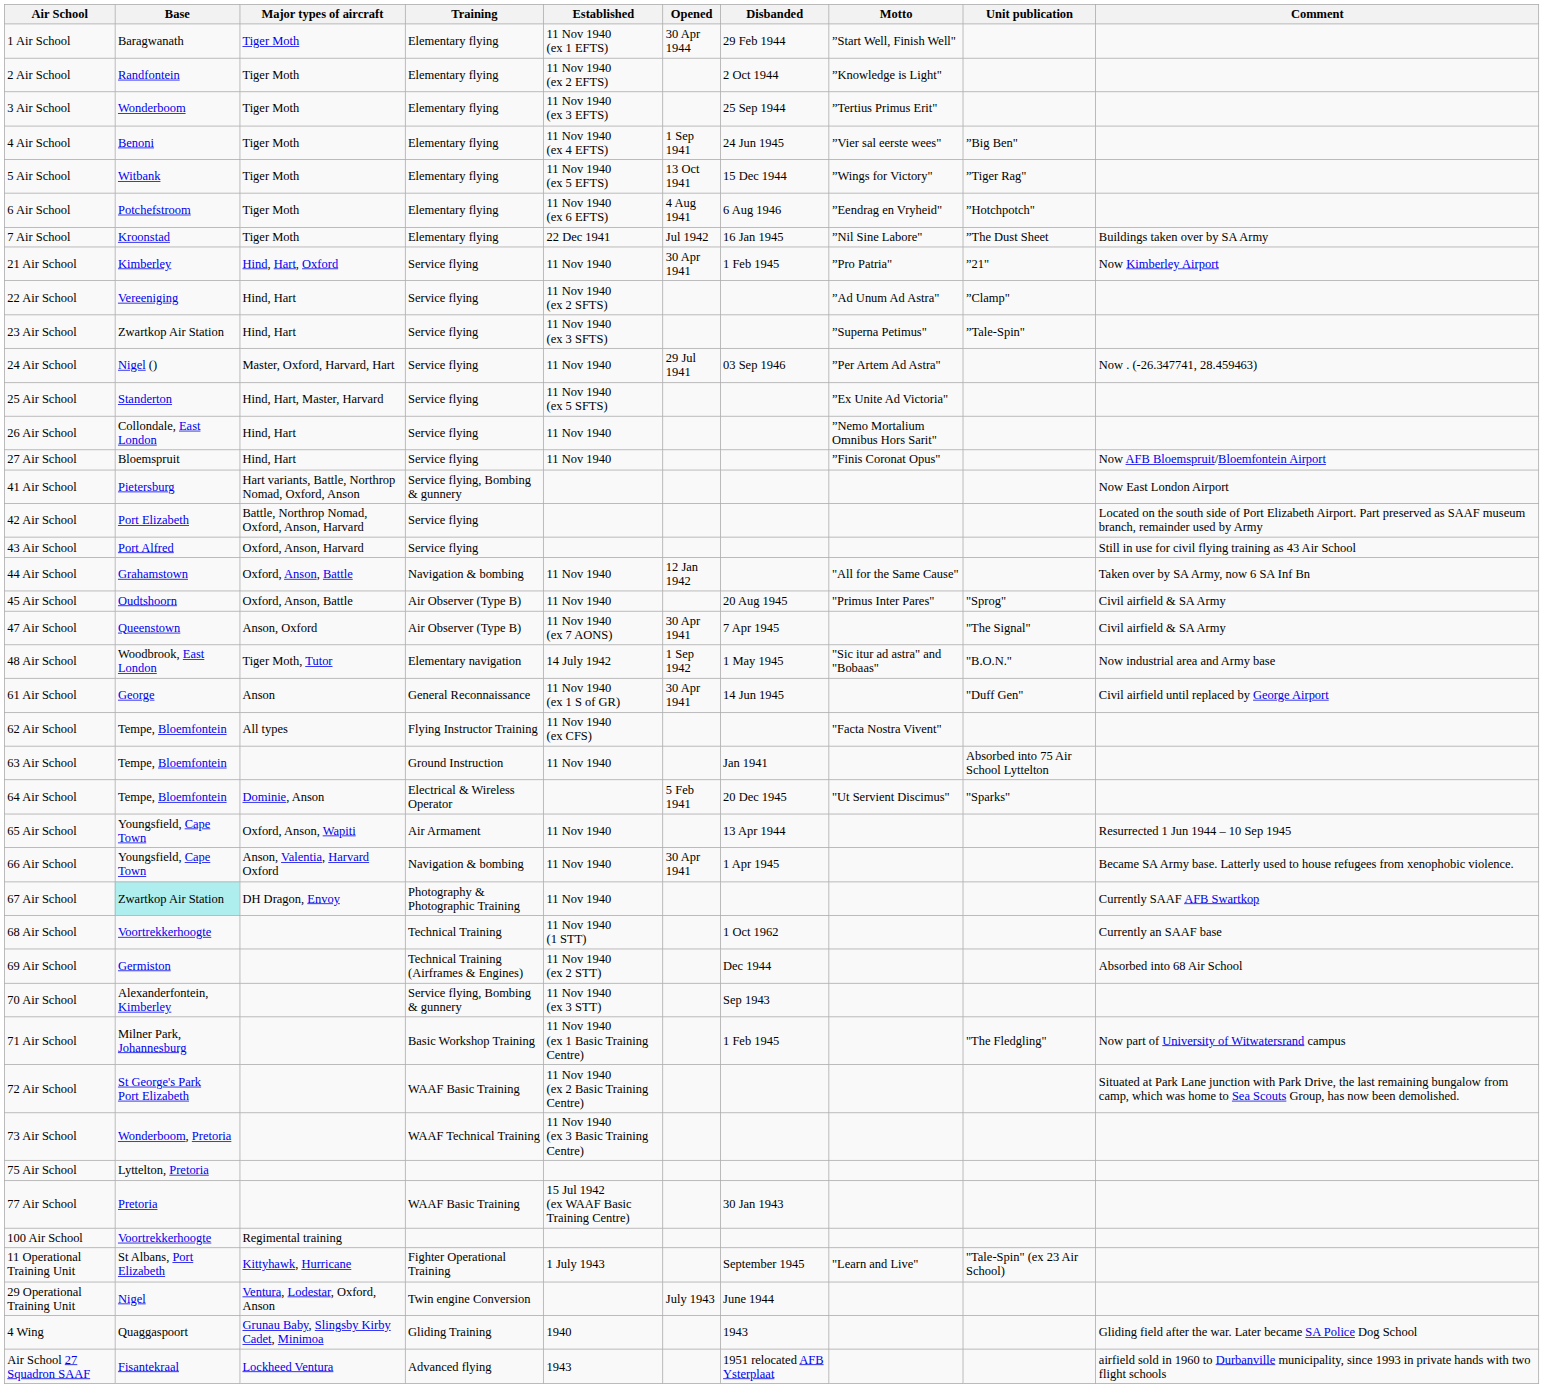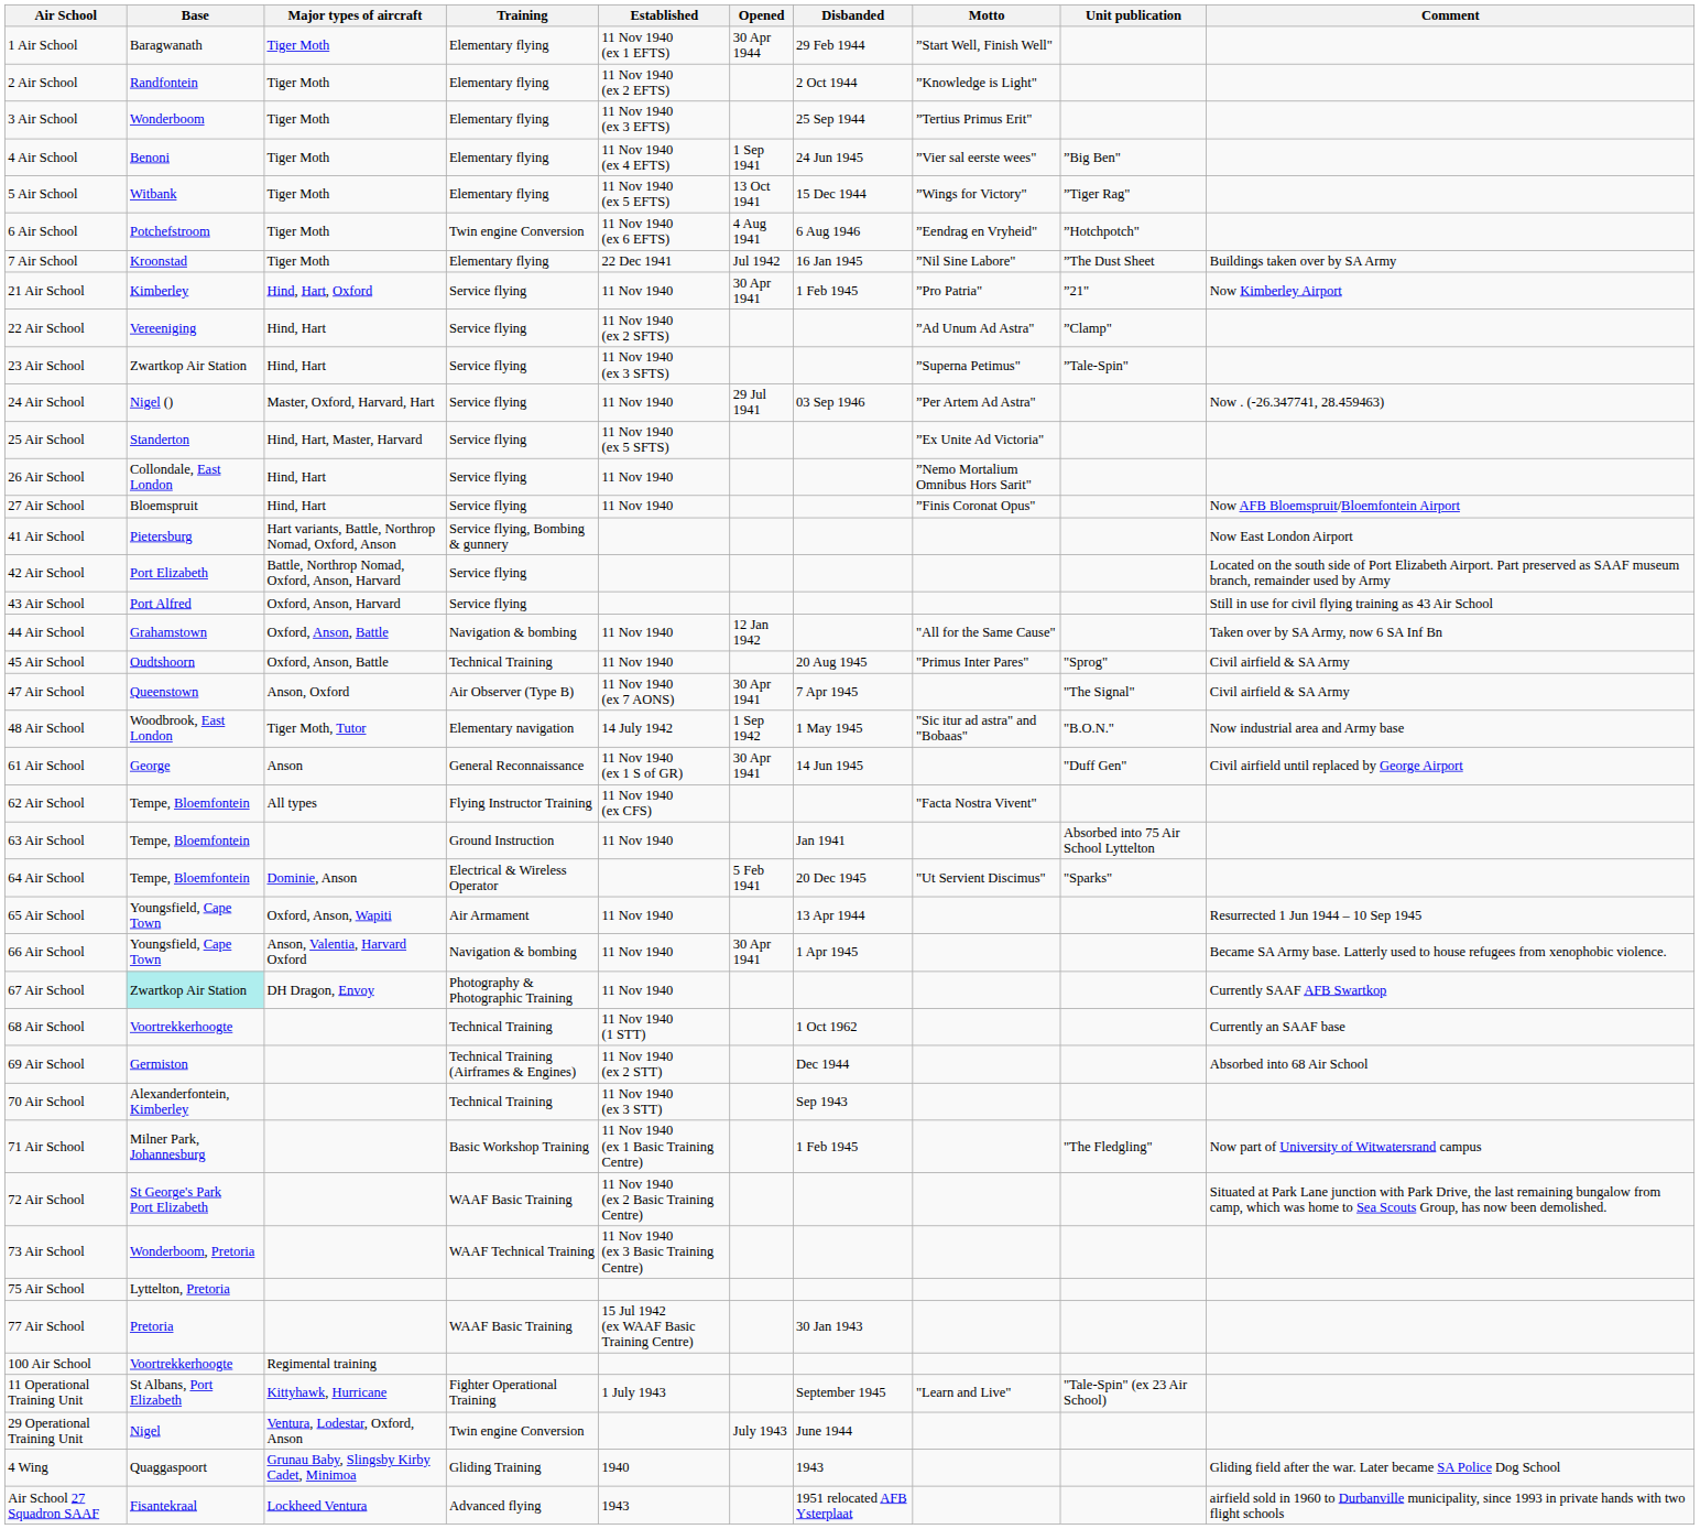6 Air School | Training: Elementary flying -> Twin engine Conversion
45 Air School | Training: Air Observer (Type B) -> Technical Training
70 Air School | Training: Service flying, Bombing & gunnery -> Technical Training
